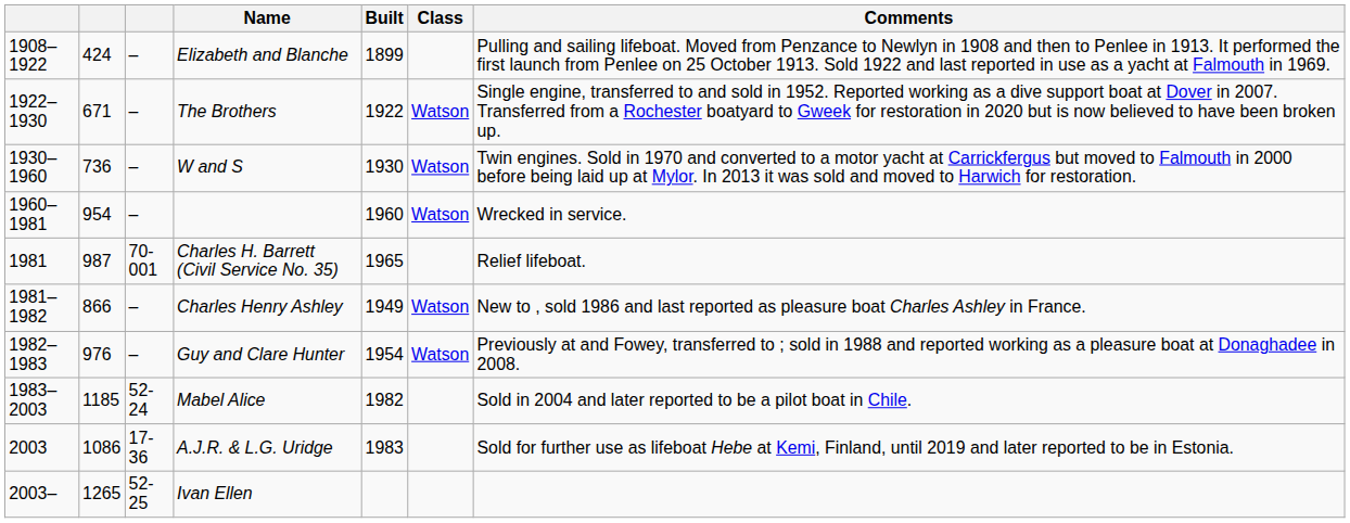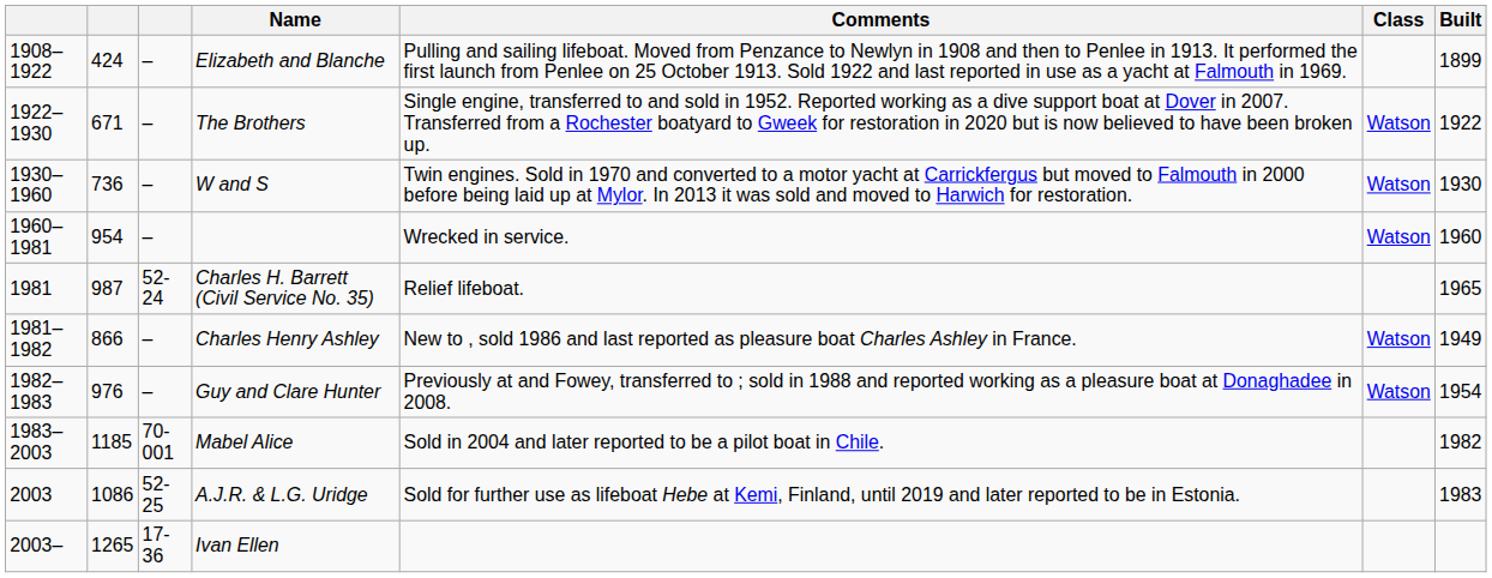columns swapped: Built <-> Comments
Charles H. Barrett (Civil Service No. 35) | column 3: 70-001 -> 52-24
Mabel Alice | column 3: 52-24 -> 70-001
A.J.R. & L.G. Uridge | column 3: 17-36 -> 52-25
Ivan Ellen | column 3: 52-25 -> 17-36
